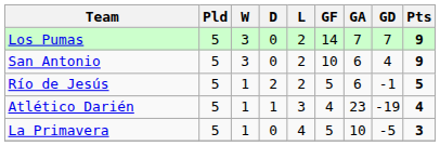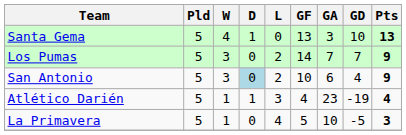+ row: Santa Gema | 5 | 4 | 1 | 0 | 13 | 3 | 10 | 13
San Antonio | D: no background -> lightblue background
- row: Río de Jesús | 5 | 1 | 2 | 2 | 5 | 6 | -1 | 5
